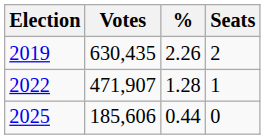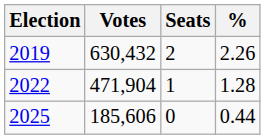columns swapped: % <-> Seats
2019 | Votes: 630,435 -> 630,432
2022 | Votes: 471,907 -> 471,904
